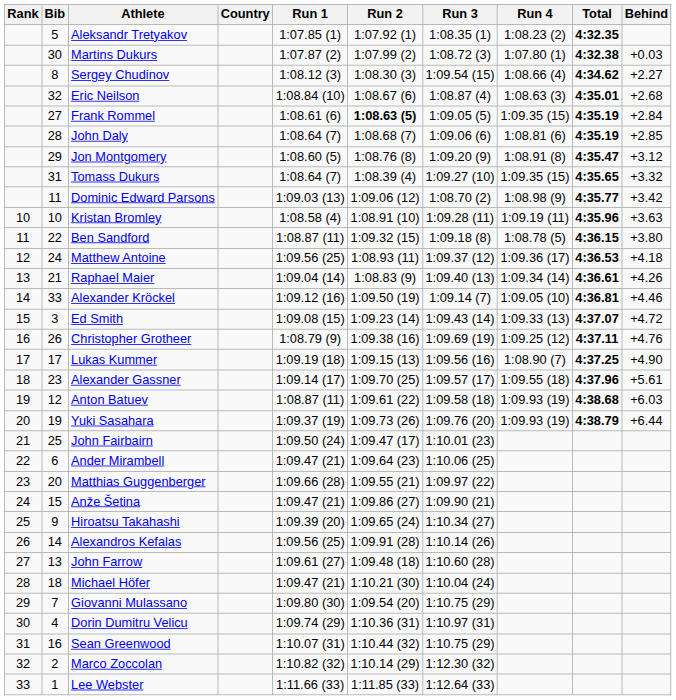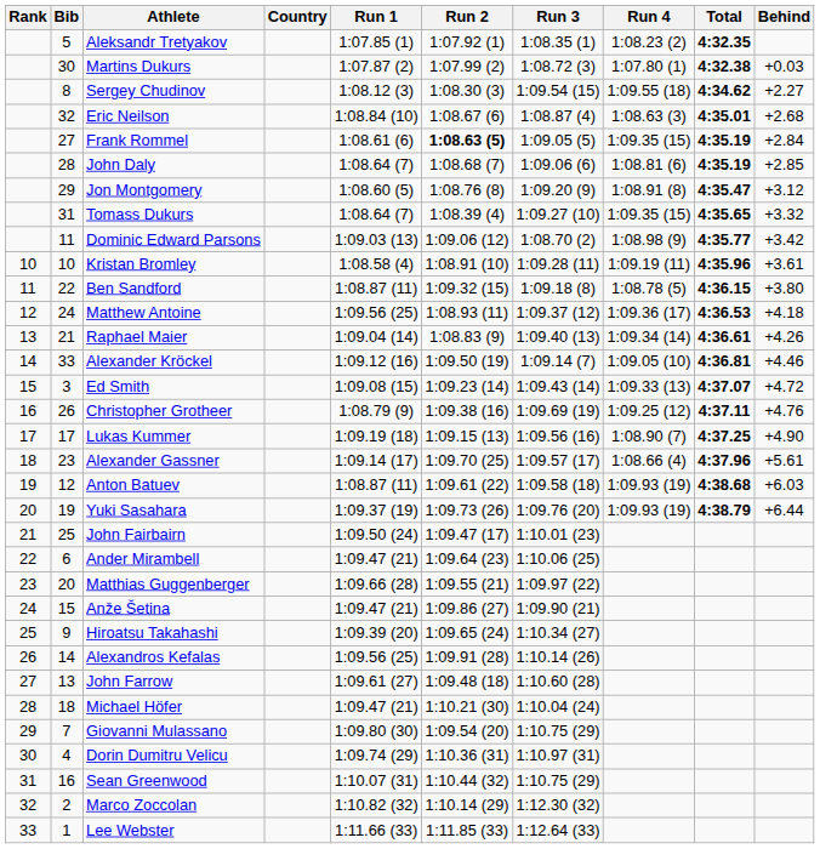Sergey Chudinov | Run 4: 1:08.66 (4) -> 1:09.55 (18)
Kristan Bromley | Behind: +3.63 -> +3.61
Alexander Gassner | Run 4: 1:09.55 (18) -> 1:08.66 (4)
